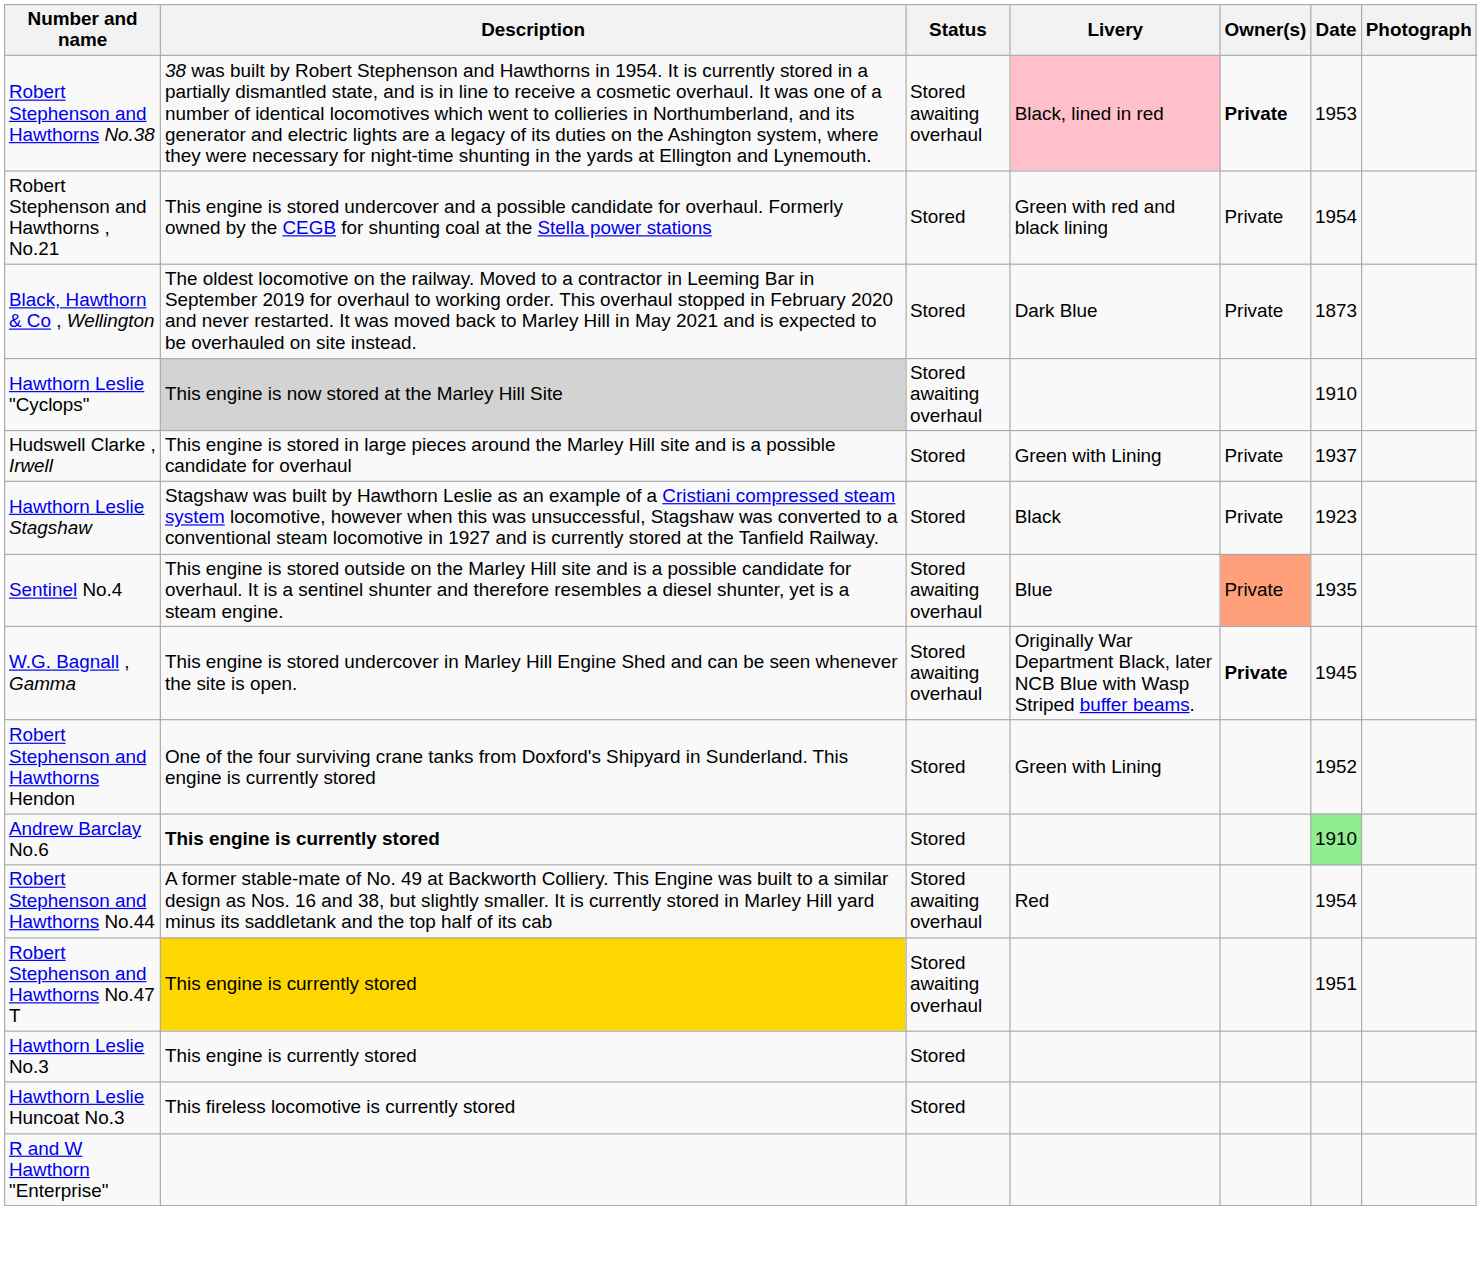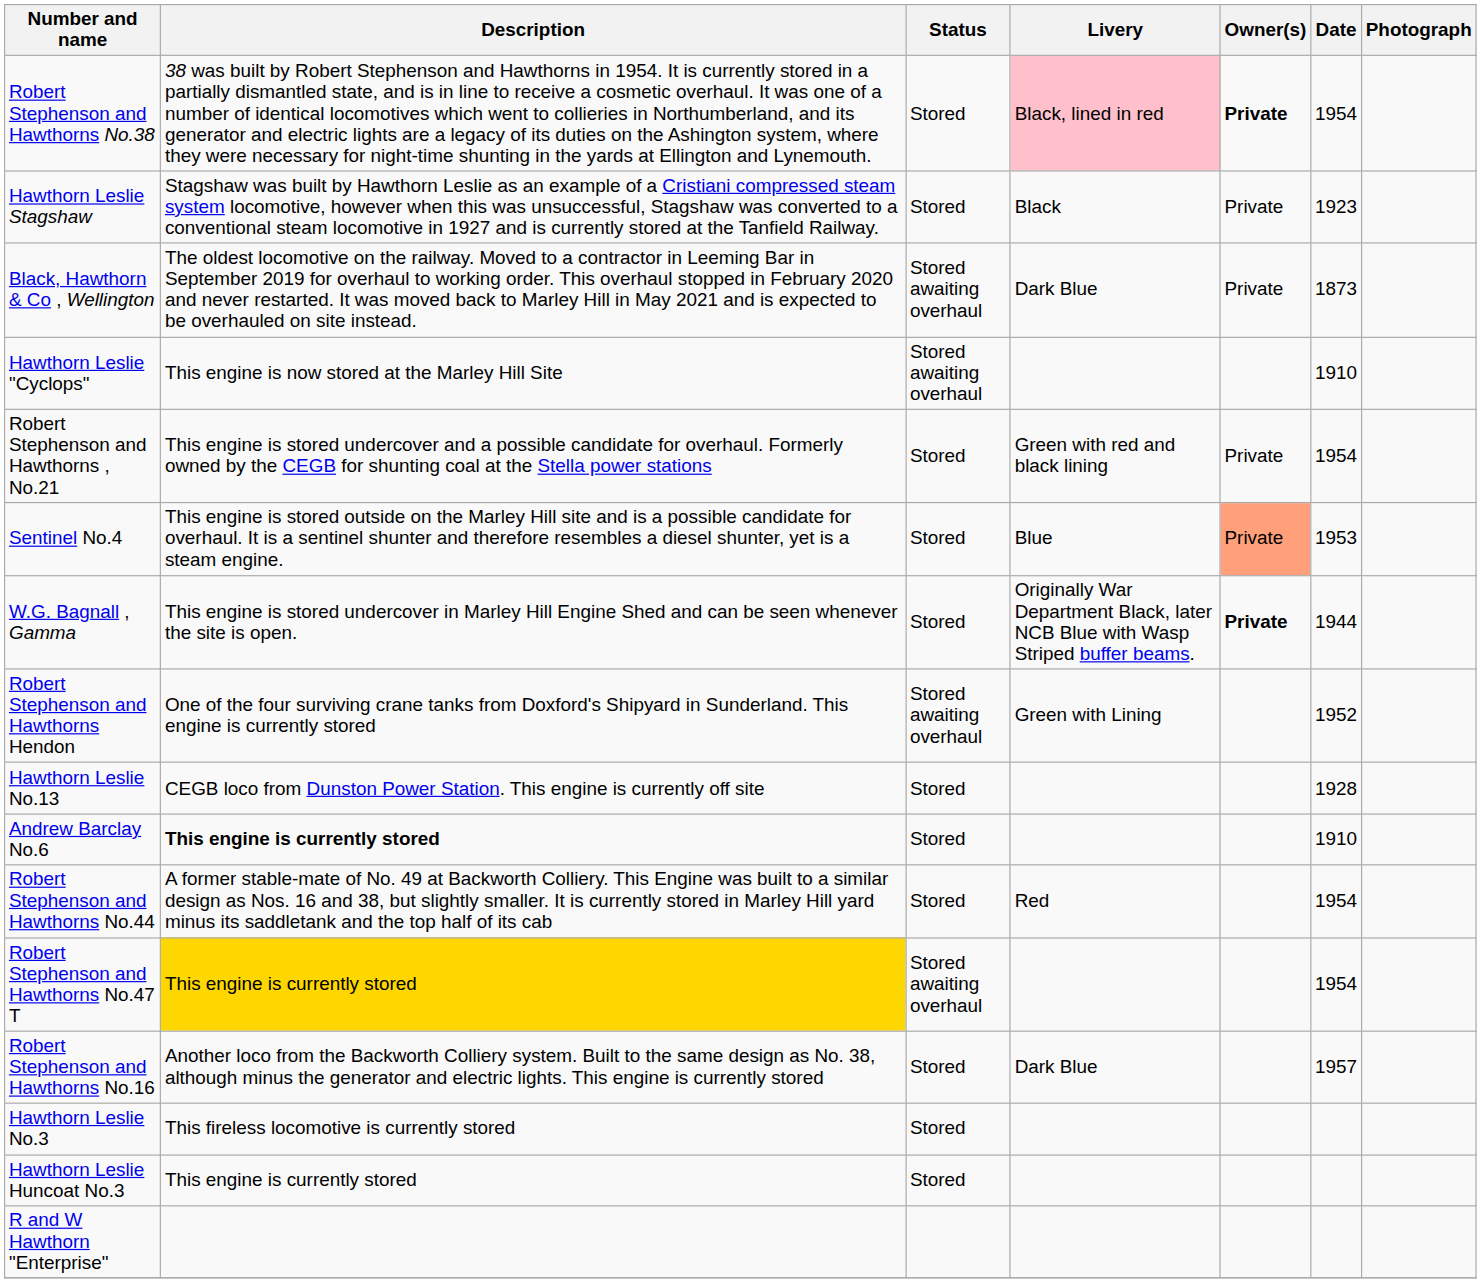Robert Stephenson and Hawthorns No.38 | Status: Stored awaiting overhaul -> Stored
Robert Stephenson and Hawthorns No.38 | Date: 1953 -> 1954
rows swapped: Hawthorn Leslie Stagshaw <-> Robert Stephenson and Hawthorns , No.21
Black, Hawthorn & Co , Wellington | Status: Stored -> Stored awaiting overhaul
Hawthorn Leslie "Cyclops" | Description: lightgrey background -> no background
- row: Hudswell Clarke , Irwell | This engine is stored in large pieces around the Marley Hill site and is a possible candidate for overhaul | Stored | Green with Lining | Private | 1937
Sentinel No.4 | Status: Stored awaiting overhaul -> Stored
Sentinel No.4 | Date: 1935 -> 1953
W.G. Bagnall , Gamma | Status: Stored awaiting overhaul -> Stored
W.G. Bagnall , Gamma | Date: 1945 -> 1944
Robert Stephenson and Hawthorns Hendon | Status: Stored -> Stored awaiting overhaul
+ row: Hawthorn Leslie No.13 | CEGB loco from Dunston Power Station. This engine is currently off site | Stored | 1928
Andrew Barclay No.6 | Date: lightgreen background -> no background
Robert Stephenson and Hawthorns No.44 | Status: Stored awaiting overhaul -> Stored
Robert Stephenson and Hawthorns No.47 T | Date: 1951 -> 1954
+ row: Robert Stephenson and Hawthorns No.16 | Another loco from the Backworth Colliery system. Built to the same design as No. 38, although minus the generator and electric lights. This engine is currently stored | Stored | Dark Blue | 1957
Hawthorn Leslie No.3 | Description: This engine is currently stored -> This fireless locomotive is currently stored
Hawthorn Leslie Huncoat No.3 | Description: This fireless locomotive is currently stored -> This engine is currently stored
